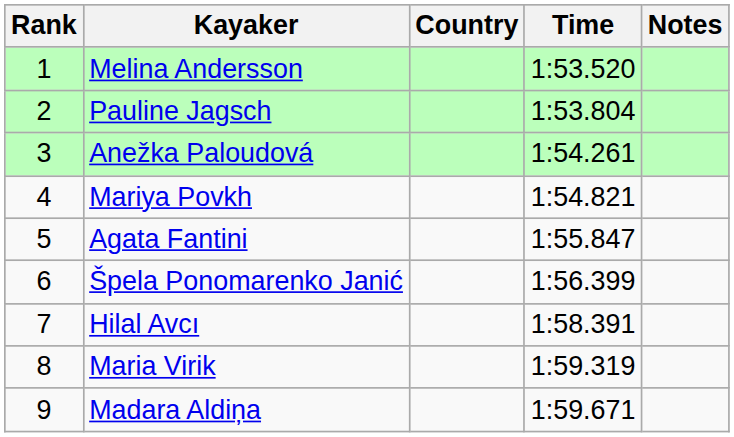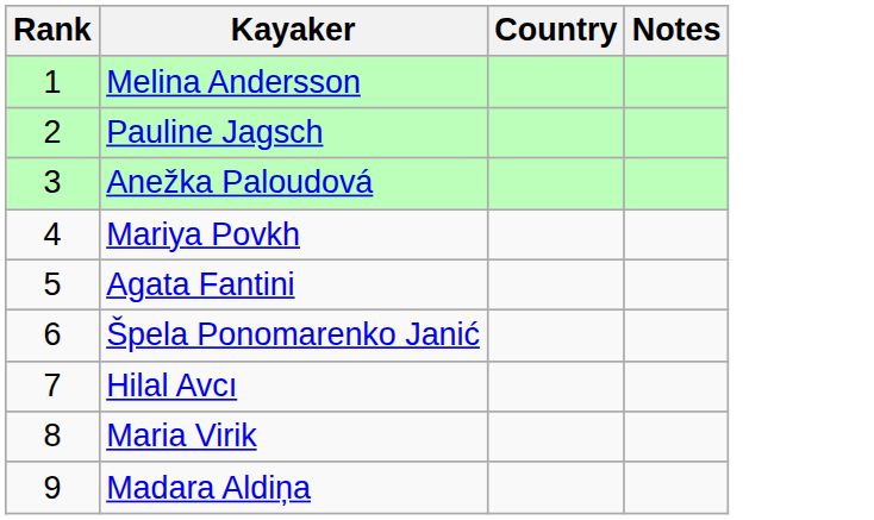- column: Time | 1:53.520 | 1:53.804 | 1:54.261 | 1:54.821 | 1:55.847 | 1:56.399 | 1:58.391 | 1:59.319 | 1:59.671
